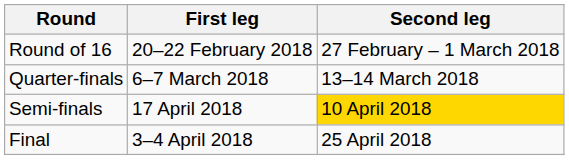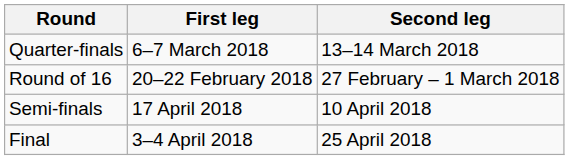rows swapped: Round of 16 <-> Quarter-finals
Semi-finals | Second leg: gold background -> no background
